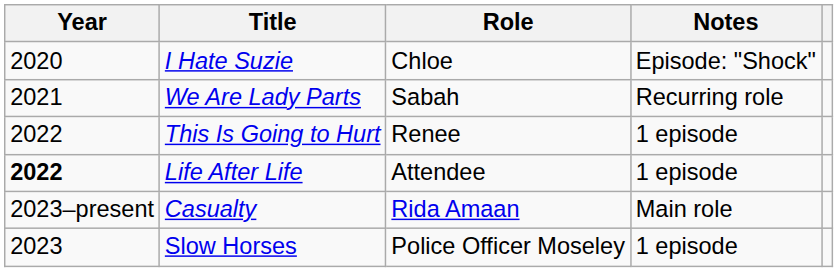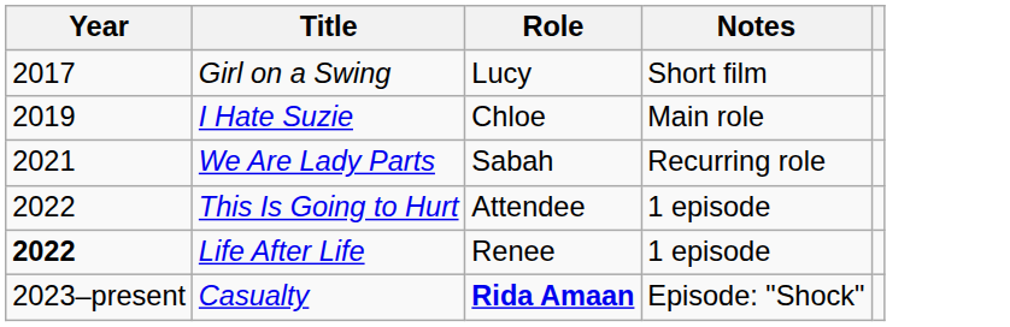+ row: 2017 | Girl on a Swing | Lucy | Short film
I Hate Suzie | Year: 2020 -> 2019
I Hate Suzie | Notes: Episode: "Shock" -> Main role
This Is Going to Hurt | Role: Renee -> Attendee
Life After Life | Role: Attendee -> Renee
Casualty | Role: normal -> bold
Casualty | Notes: Main role -> Episode: "Shock"
- row: 2023 | Slow Horses | Police Officer Moseley | 1 episode
